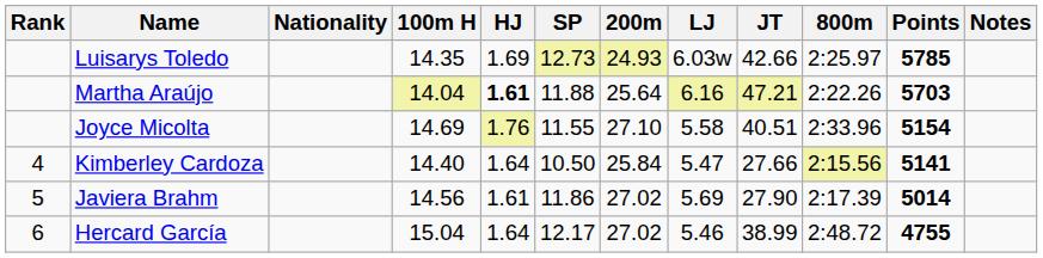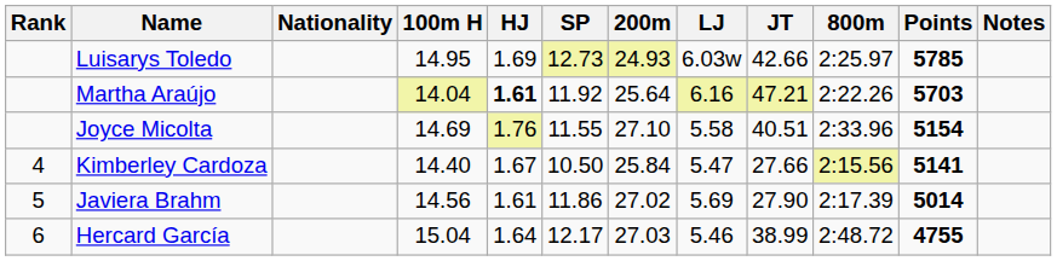Luisarys Toledo | 100m H: 14.35 -> 14.95
Martha Araújo | SP: 11.88 -> 11.92
Kimberley Cardoza | HJ: 1.64 -> 1.67
Hercard García | 200m: 27.02 -> 27.03
